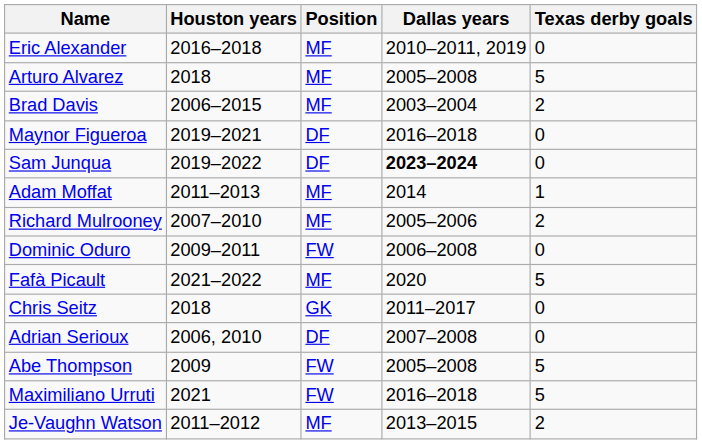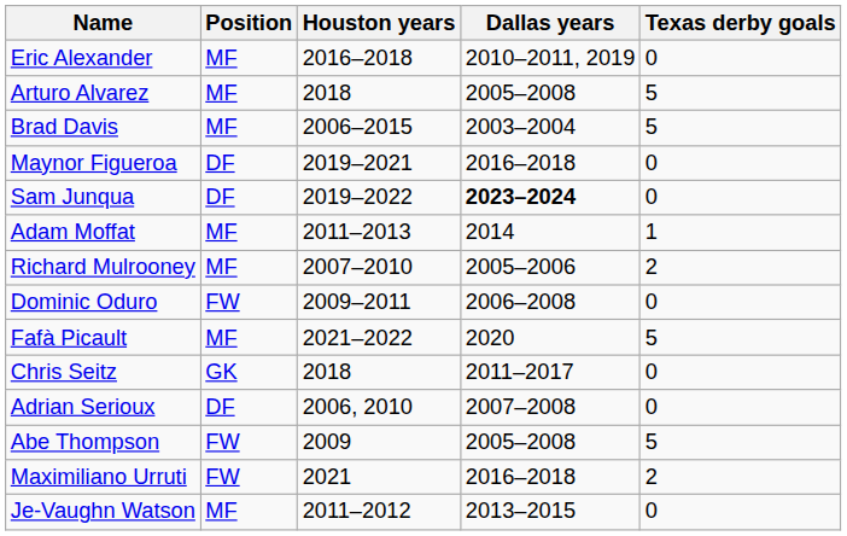columns swapped: Position <-> Houston years
Brad Davis | Texas derby goals: 2 -> 5
Maximiliano Urruti | Texas derby goals: 5 -> 2
Je-Vaughn Watson | Texas derby goals: 2 -> 0
